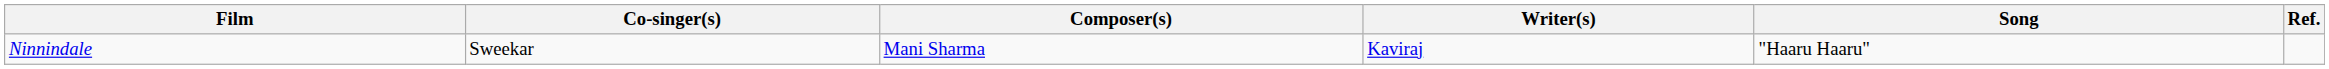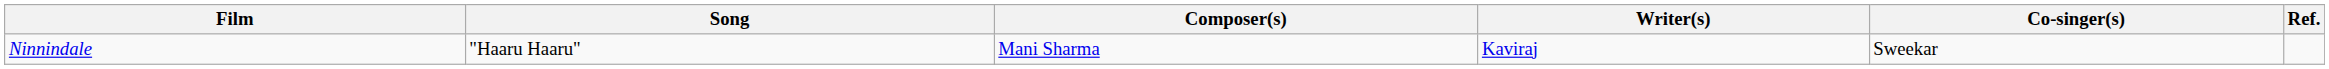columns swapped: Song <-> Co-singer(s)
